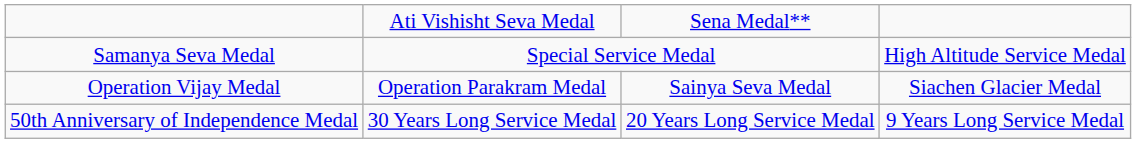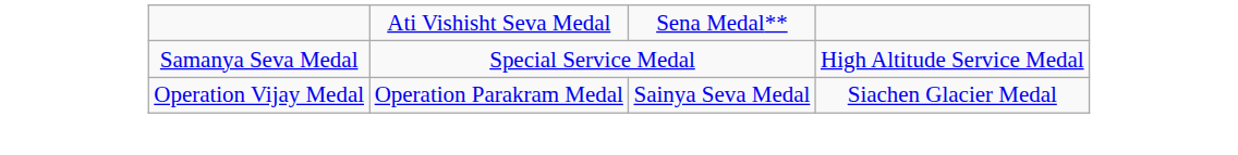- row: 50th Anniversary of Independence Medal | 30 Years Long Service Medal | 20 Years Long Service Medal | 9 Years Long Service Medal
